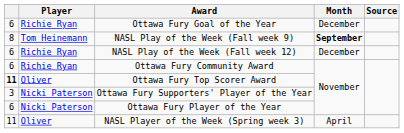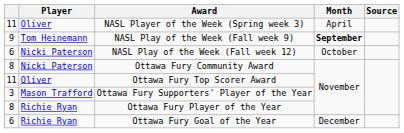rows swapped: NASL Player of the Week (Spring week 3) <-> Ottawa Fury Goal of the Year
NASL Play of the Week (Fall week 9) | column 1: 8 -> 9
NASL Play of the Week (Fall week 12) | Player: Richie Ryan -> Nicki Paterson
NASL Play of the Week (Fall week 12) | Month: December -> October
Ottawa Fury Community Award | column 1: 6 -> 8
Ottawa Fury Community Award | Player: Richie Ryan -> Nicki Paterson
Ottawa Fury Top Scorer Award | column 1: bold -> normal
Ottawa Fury Supporters' Player of the Year | Player: Nicki Paterson -> Mason Trafford
Ottawa Fury Player of the Year | column 1: 6 -> 8
Ottawa Fury Player of the Year | Player: Nicki Paterson -> Richie Ryan
